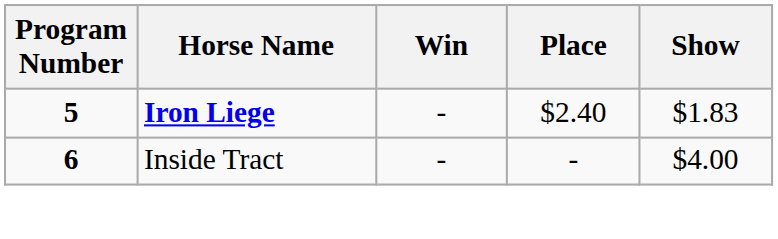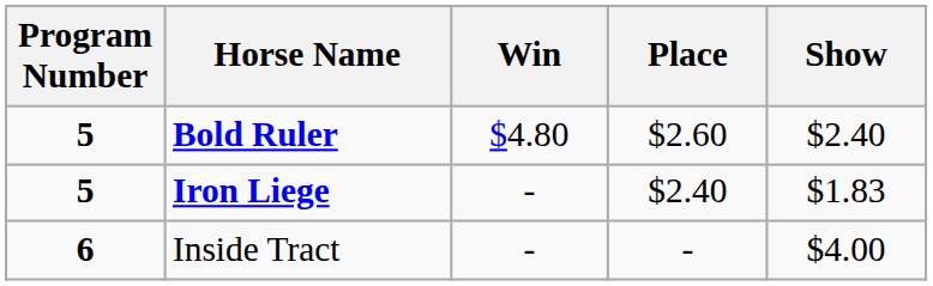+ row: 5 | Bold Ruler | $4.80 | $2.60 | $2.40
